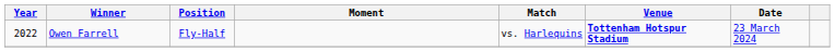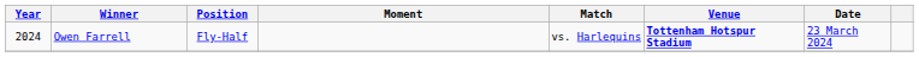Owen Farrell | Year: 2022 -> 2024
